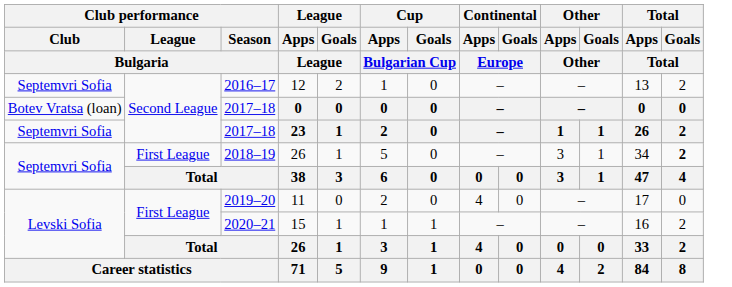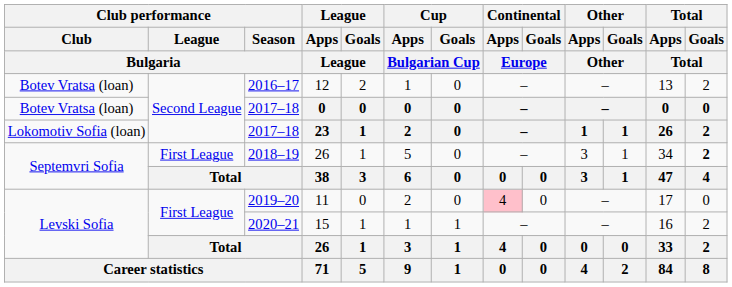12 | Club performance / Club / Bulgaria: Septemvri Sofia -> Botev Vratsa (loan)
23 | Club performance / Club / Bulgaria: Septemvri Sofia -> Lokomotiv Sofia (loan)
11 | Continental / Apps / Europe: no background -> pink background
